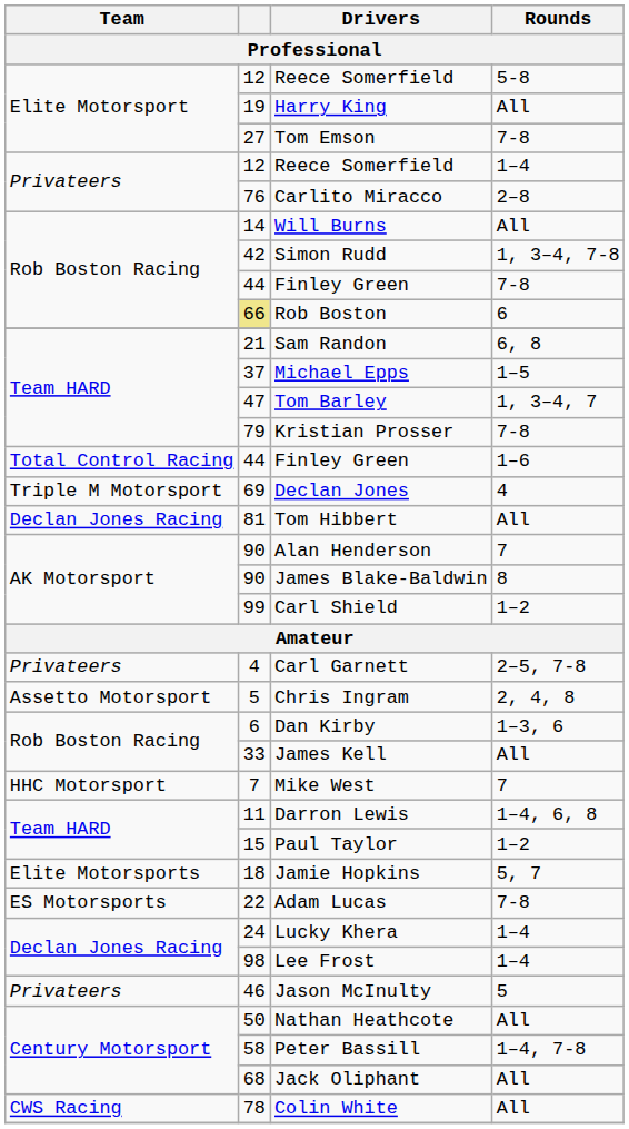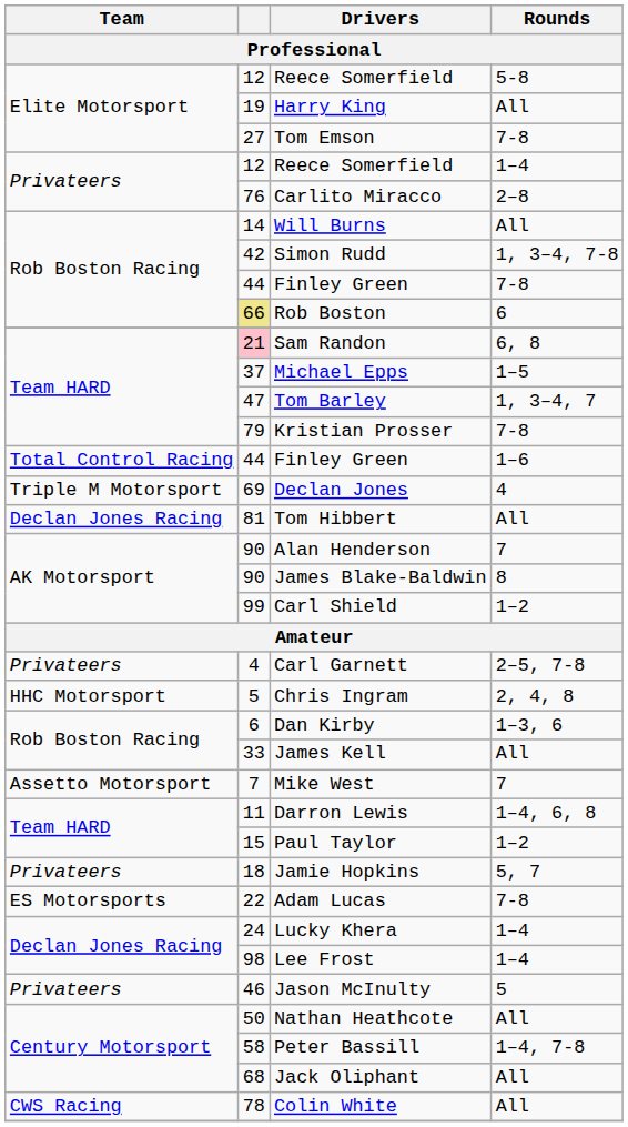Sam Randon | column 2: no background -> pink background
Chris Ingram | Team: Assetto Motorsport -> HHC Motorsport
Mike West | Team: HHC Motorsport -> Assetto Motorsport
Jamie Hopkins | Team: Elite Motorsports -> Privateers
